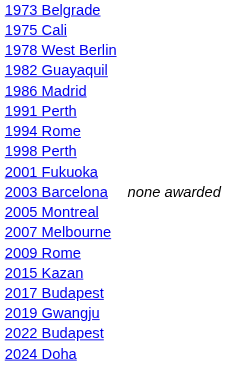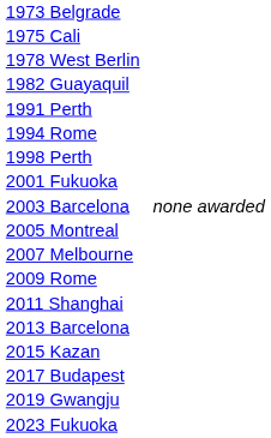- row: 1986 Madrid
+ row: 2011 Shanghai
+ row: 2013 Barcelona
- row: 2022 Budapest
+ row: 2023 Fukuoka
- row: 2024 Doha
